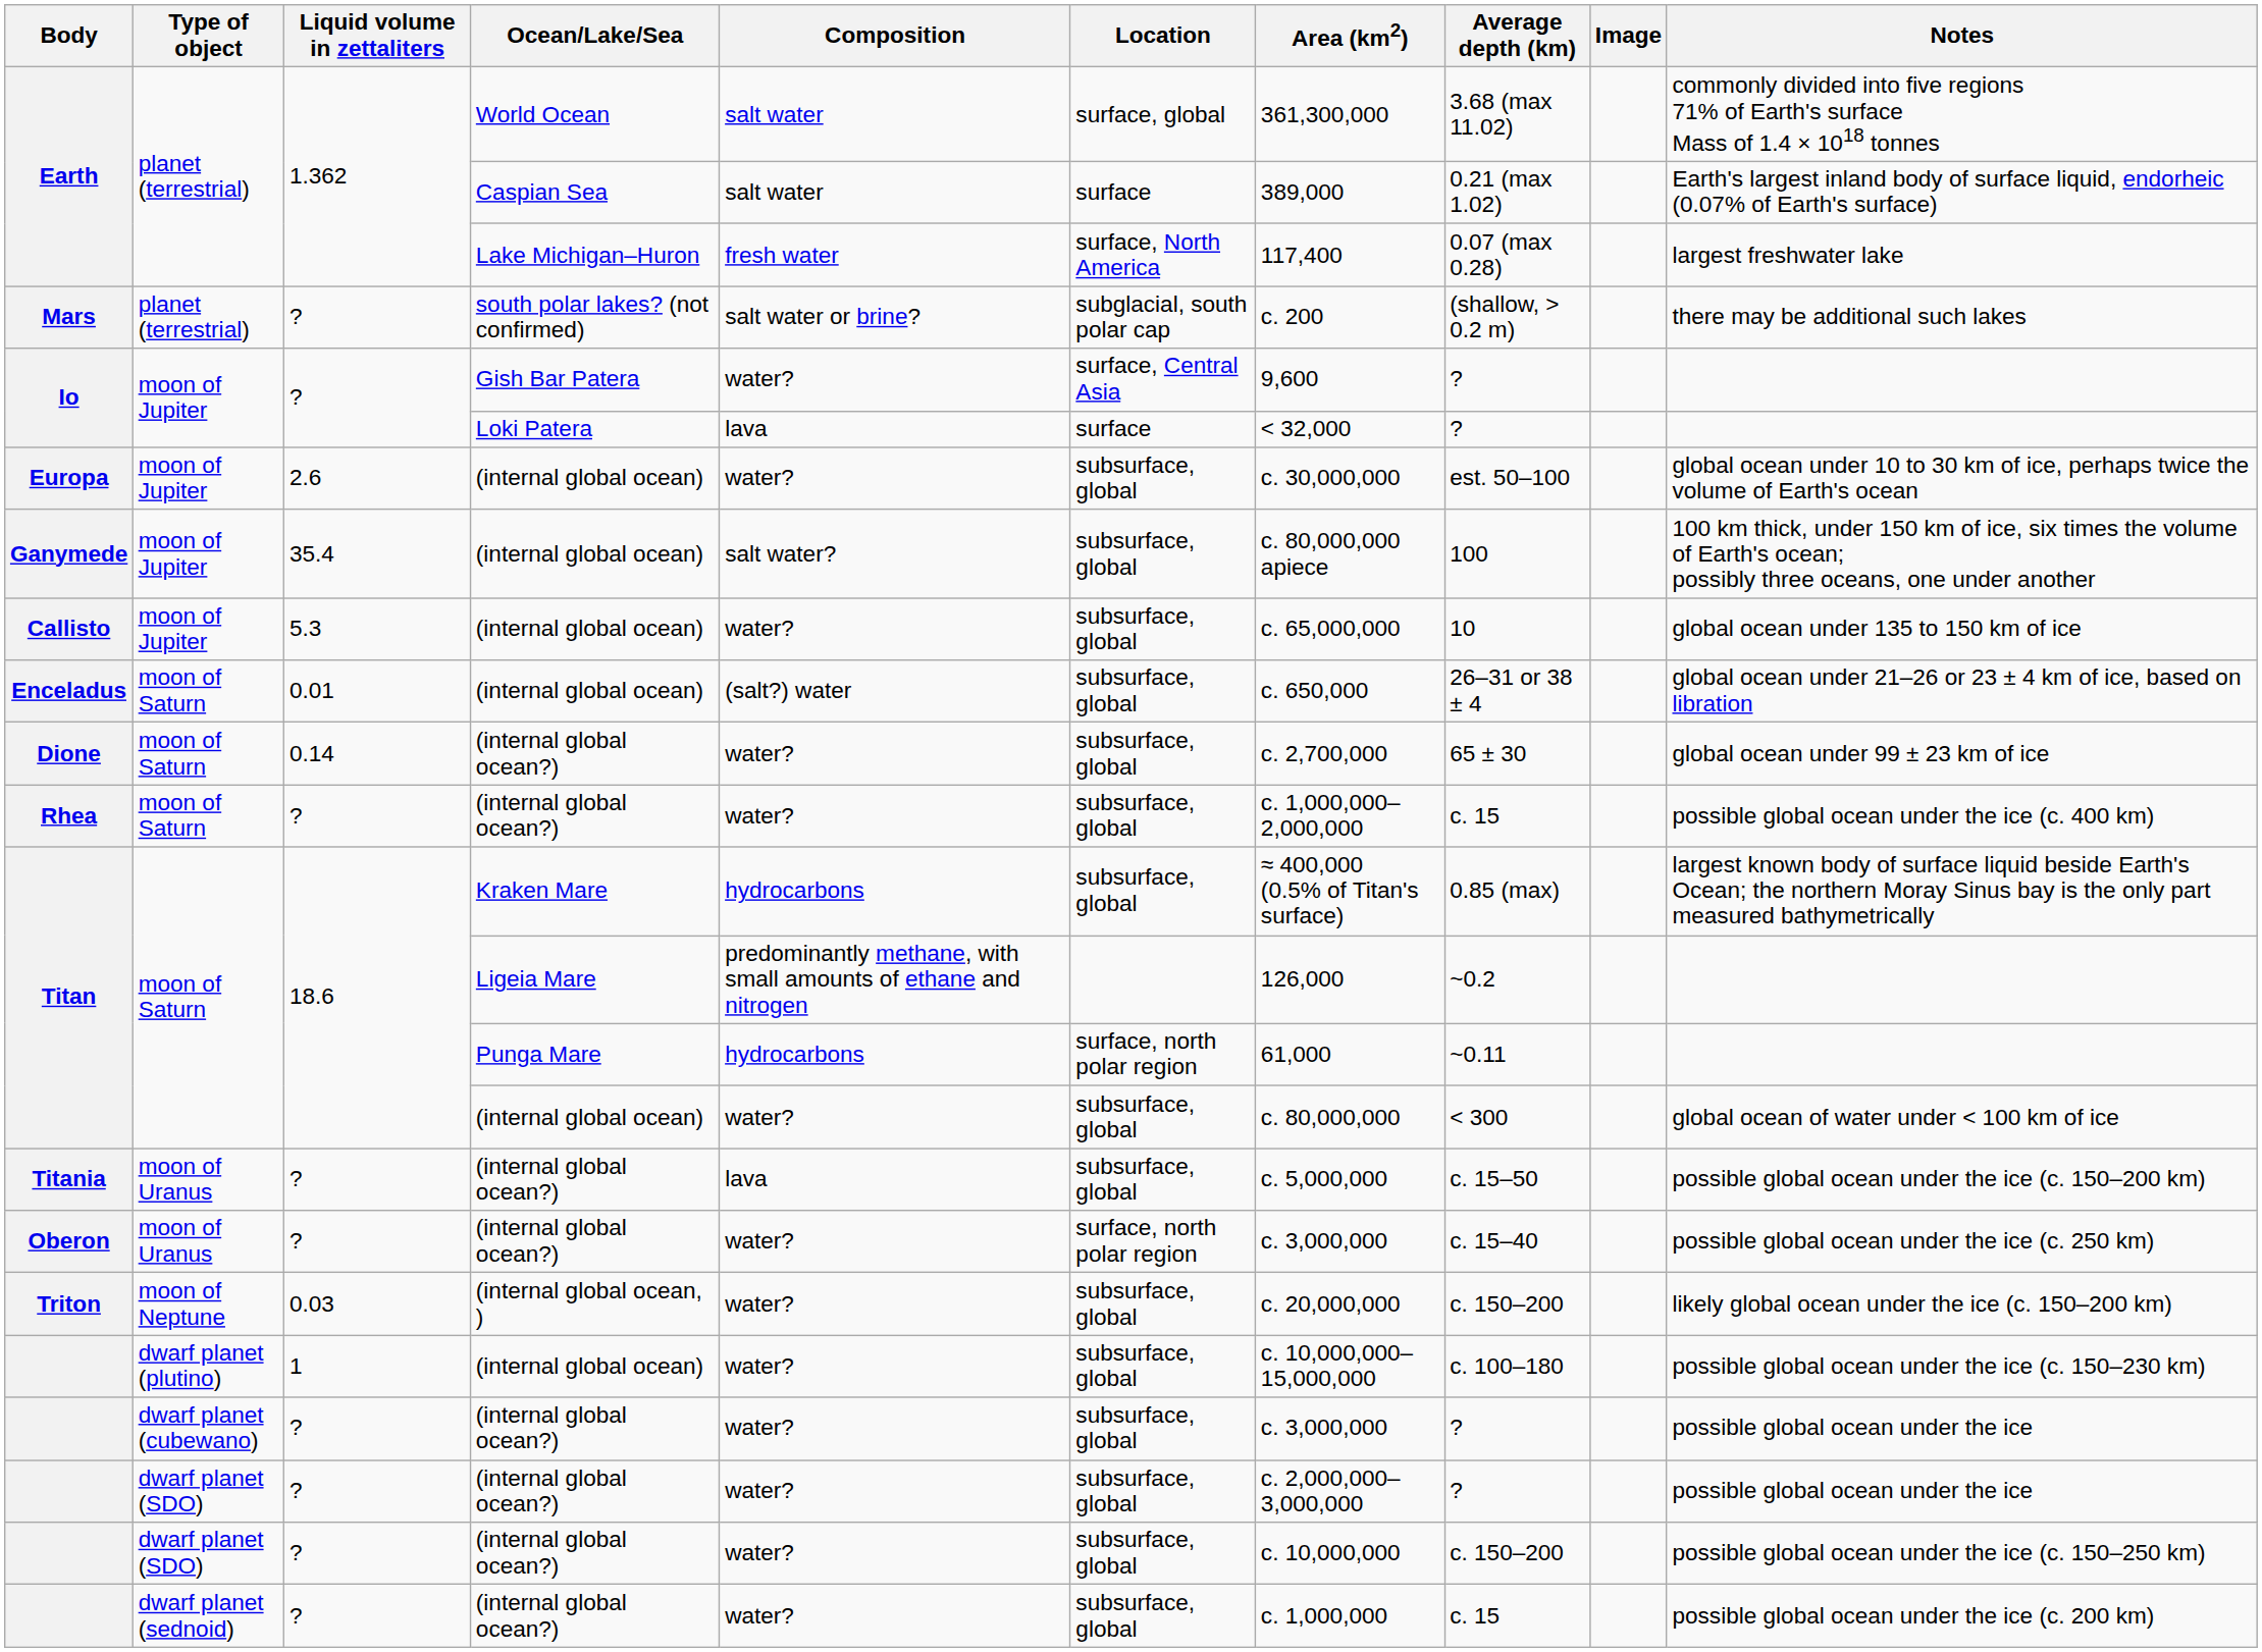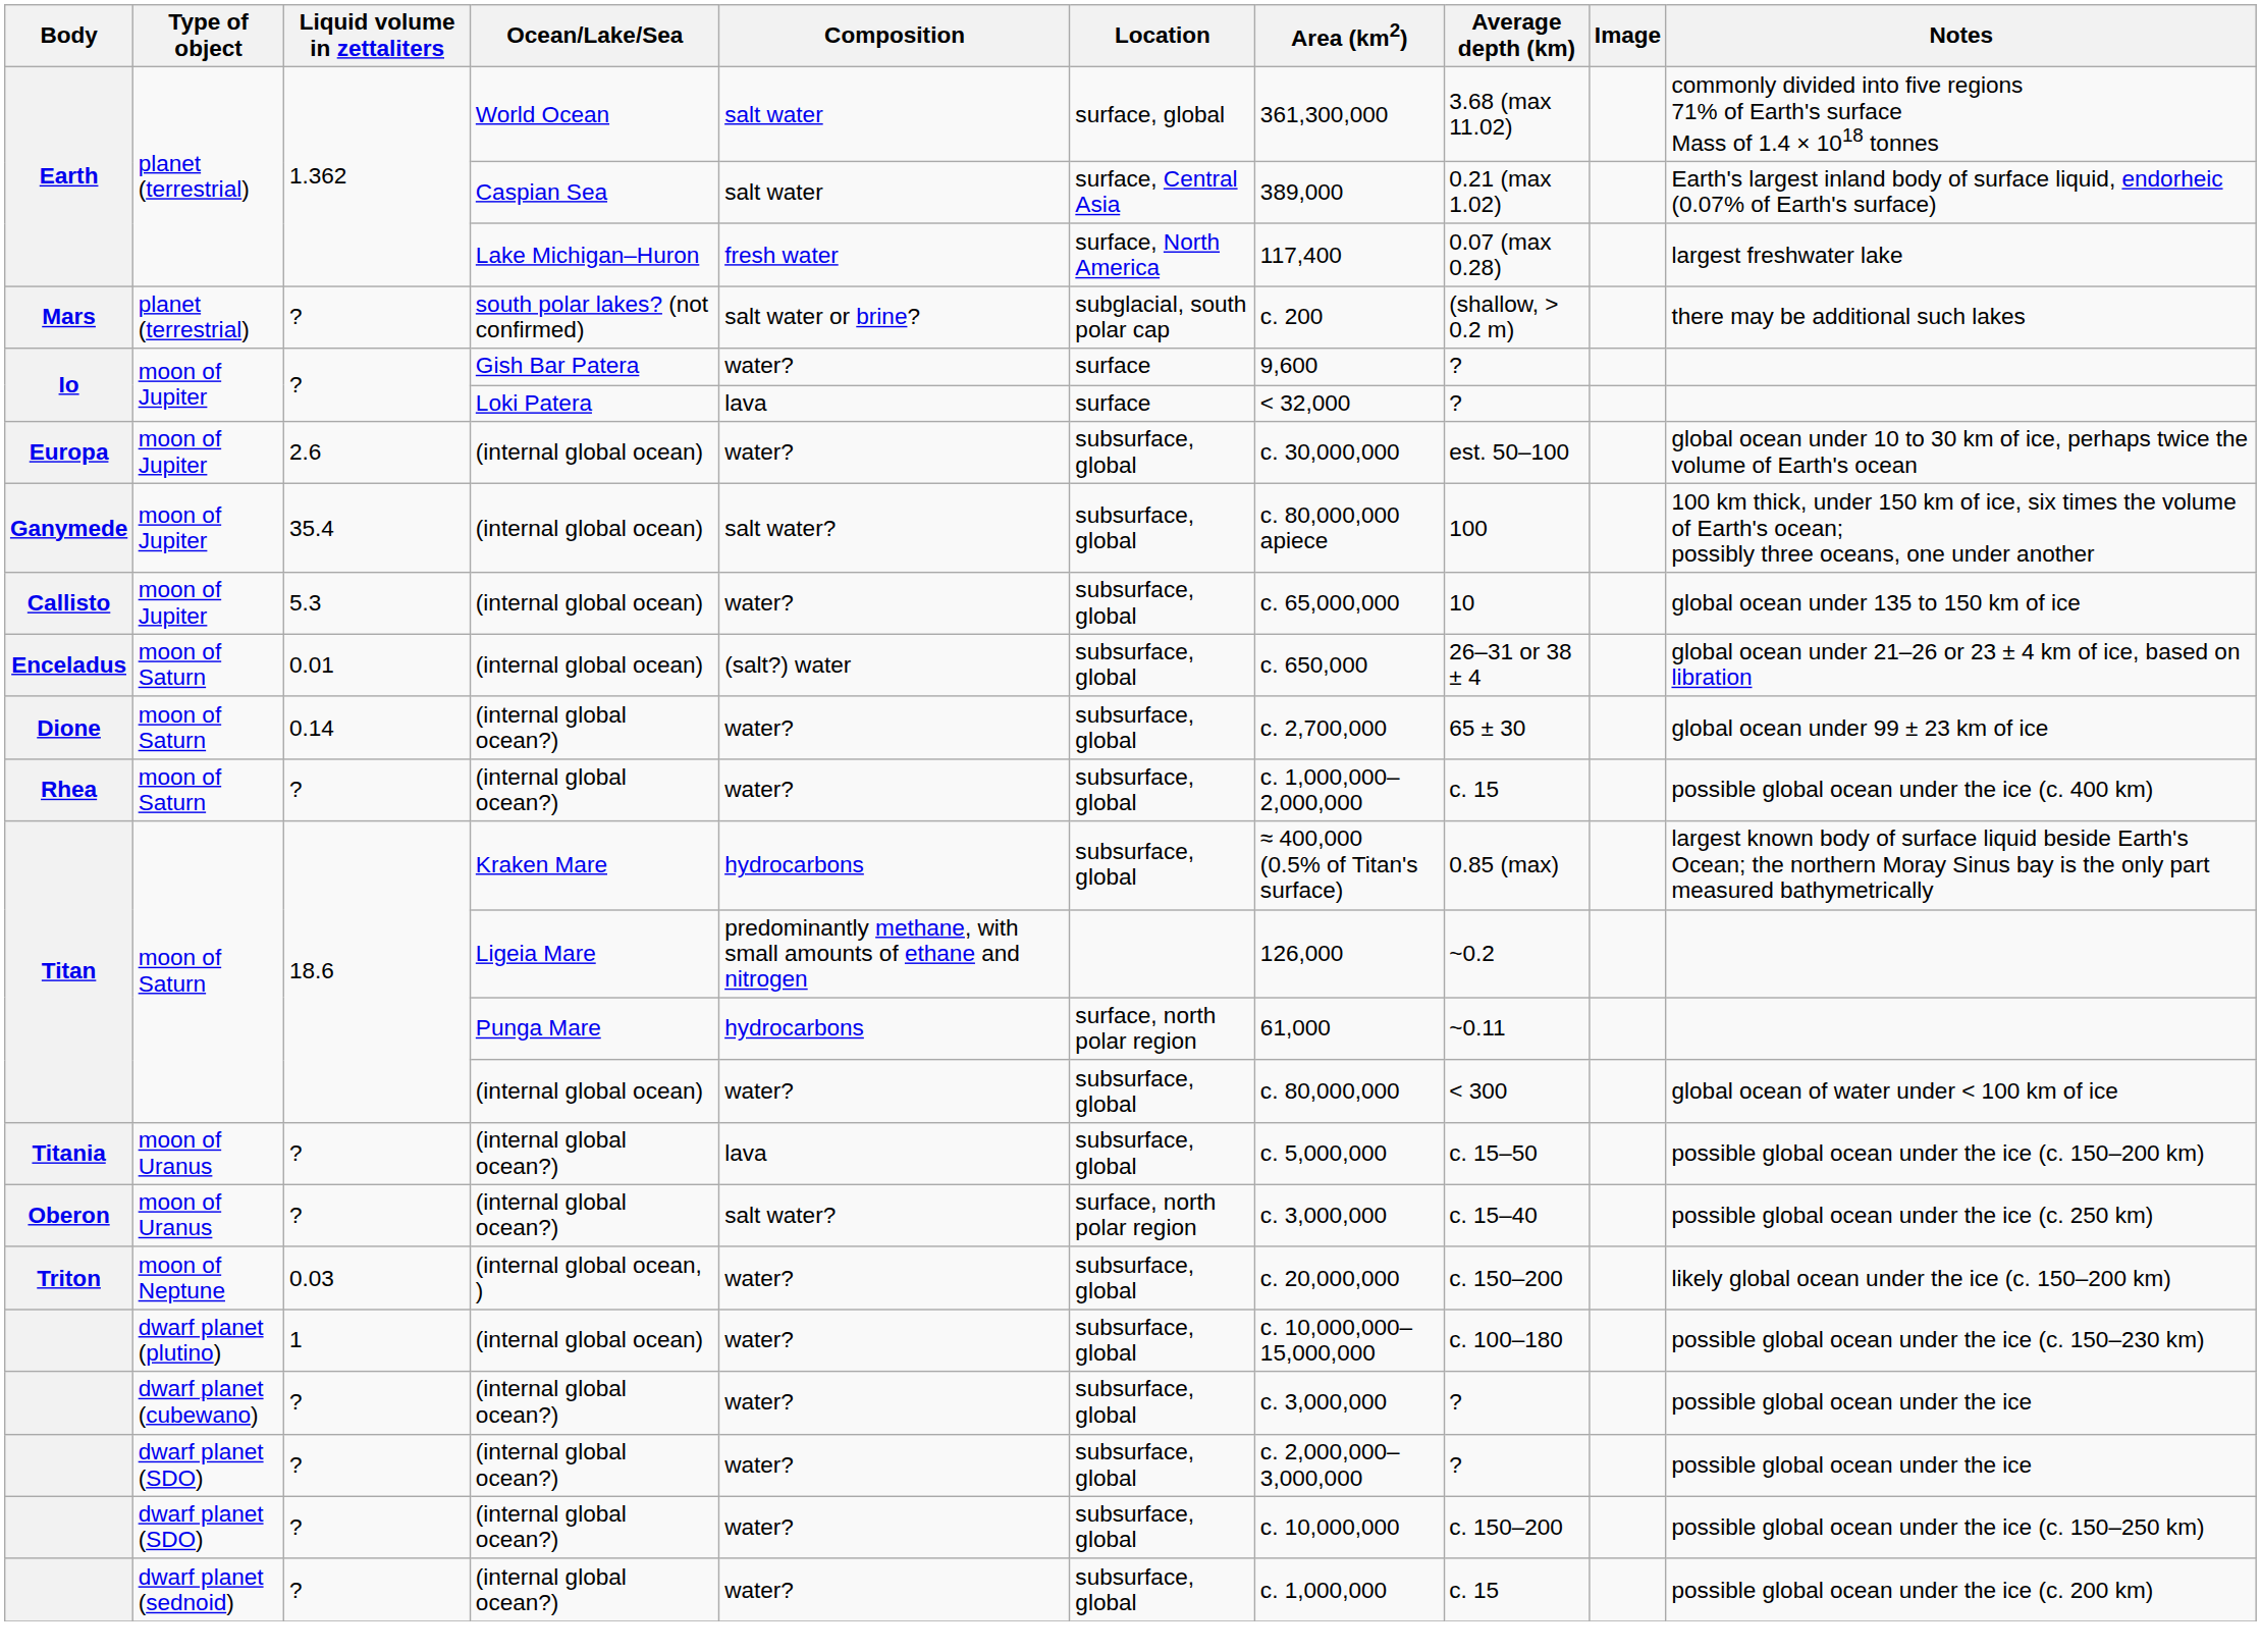Earth / Caspian Sea | Location: surface -> surface, Central Asia
Io / Gish Bar Patera | Location: surface, Central Asia -> surface
Oberon | Composition: water? -> salt water?
